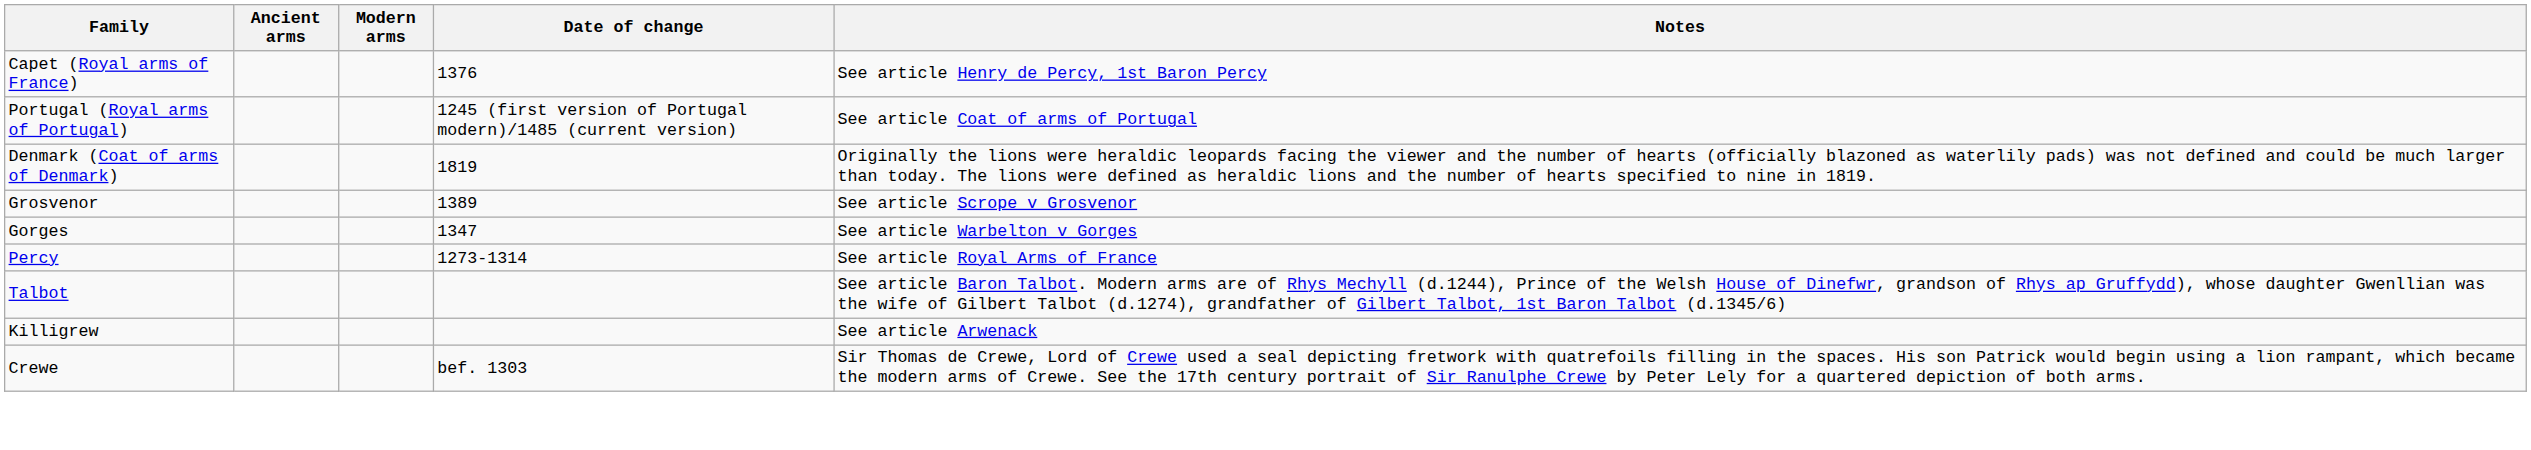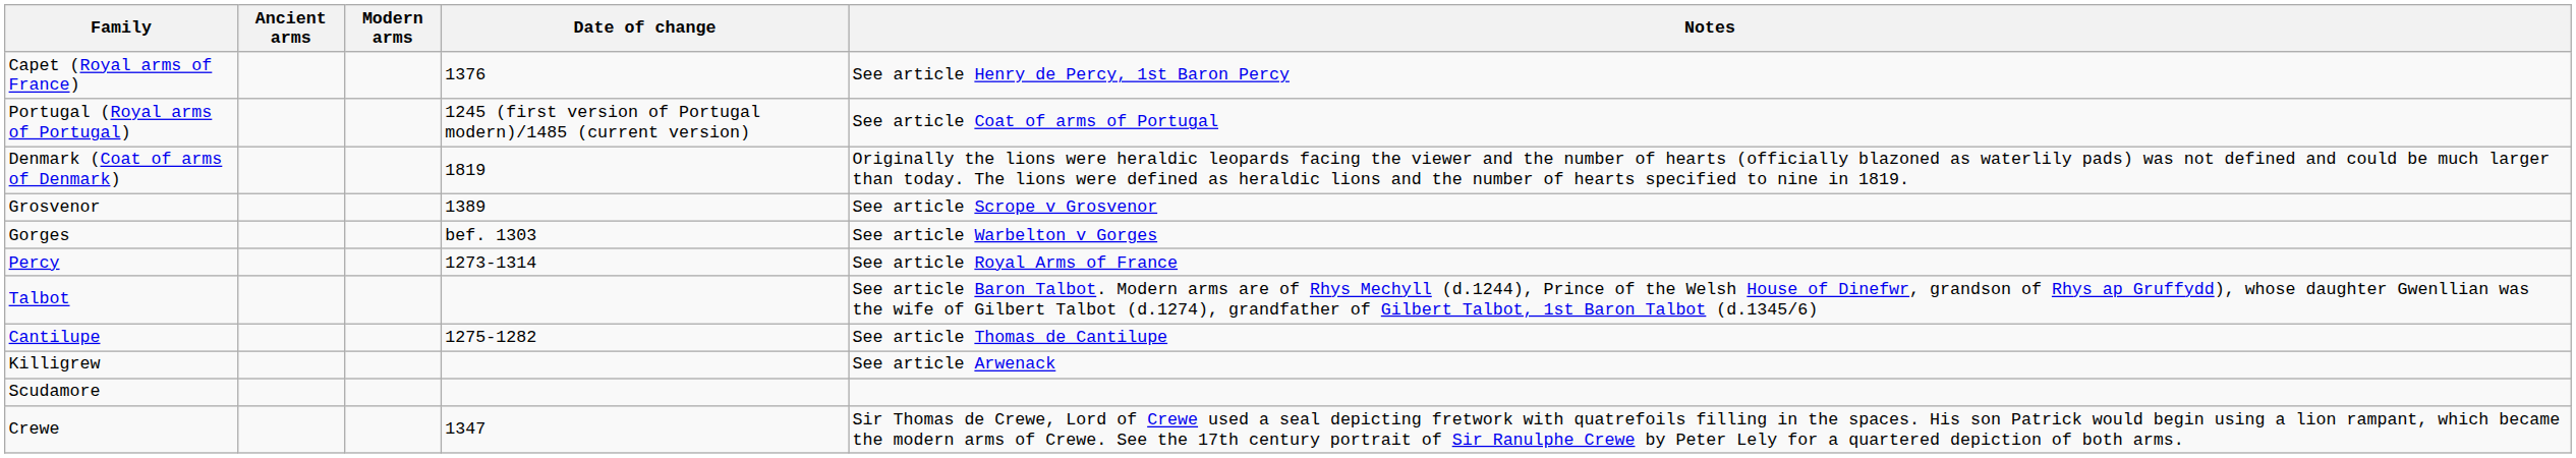Gorges | Date of change: 1347 -> bef. 1303
+ row: Cantilupe | 1275-1282 | See article Thomas de Cantilupe
+ row: Scudamore
Crewe | Date of change: bef. 1303 -> 1347
